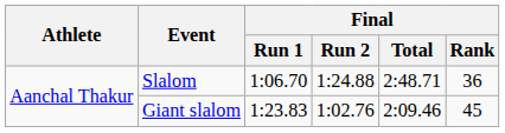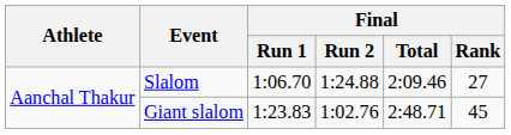Slalom | Final / Total: 2:48.71 -> 2:09.46
Slalom | Final / Rank: 36 -> 27
Giant slalom | Final / Total: 2:09.46 -> 2:48.71
